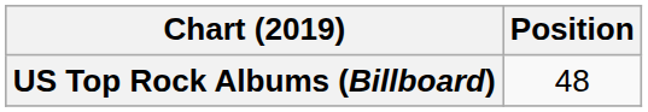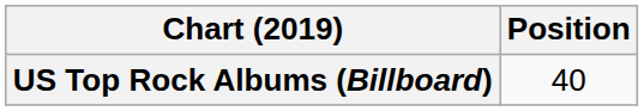US Top Rock Albums (Billboard) | Position: 48 -> 40
